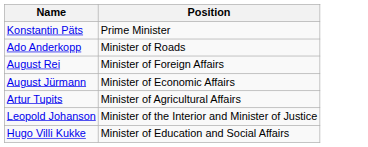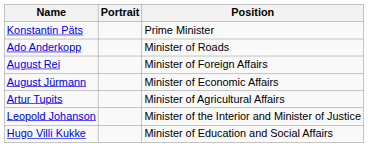+ column: Portrait
